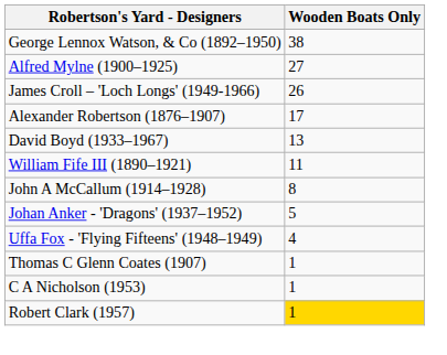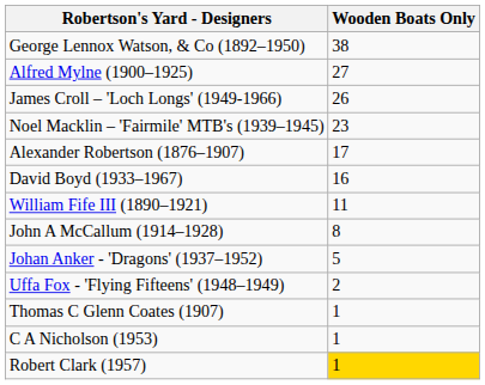+ row: Noel Macklin – 'Fairmile' MTB's (1939–1945) | 23
David Boyd (1933–1967) | Wooden Boats Only: 13 -> 16
Uffa Fox - 'Flying Fifteens' (1948–1949) | Wooden Boats Only: 4 -> 2
